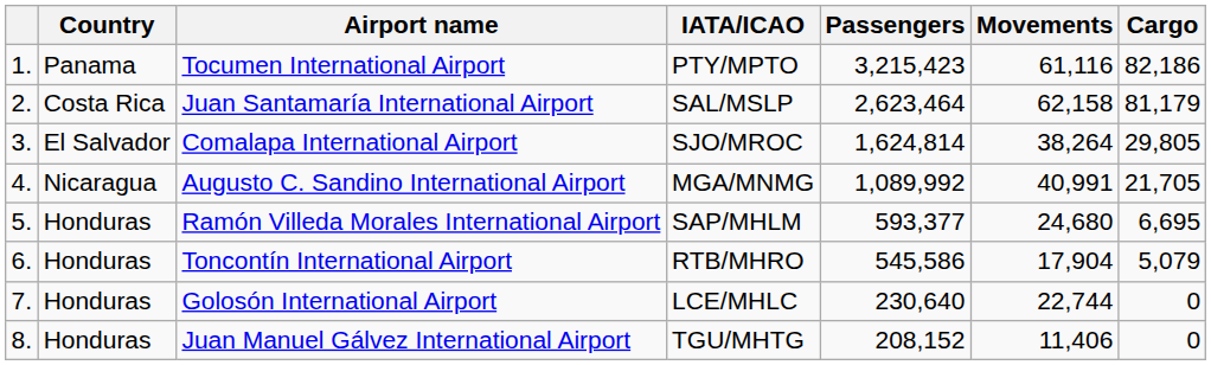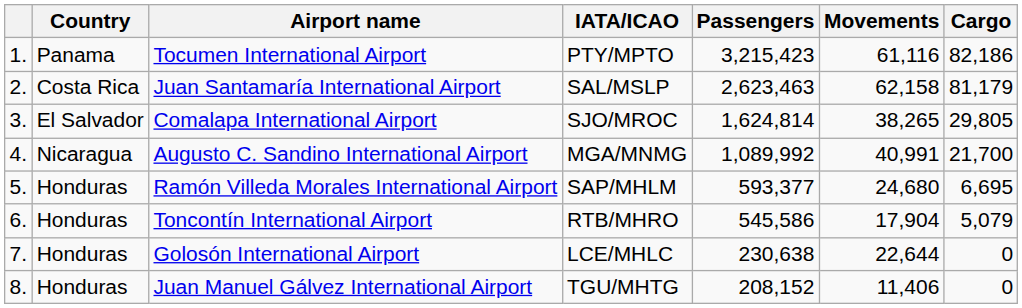Juan Santamaría International Airport | Passengers: 2,623,464 -> 2,623,463
Comalapa International Airport | Movements: 38,264 -> 38,265
Augusto C. Sandino International Airport | Cargo: 21,705 -> 21,700
Golosón International Airport | Passengers: 230,640 -> 230,638
Golosón International Airport | Movements: 22,744 -> 22,644
